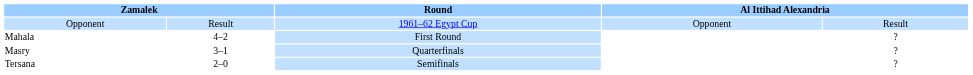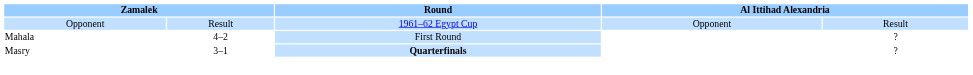Masry | Round: normal -> bold
- row: Tersana | 2–0 | Semifinals | ?
